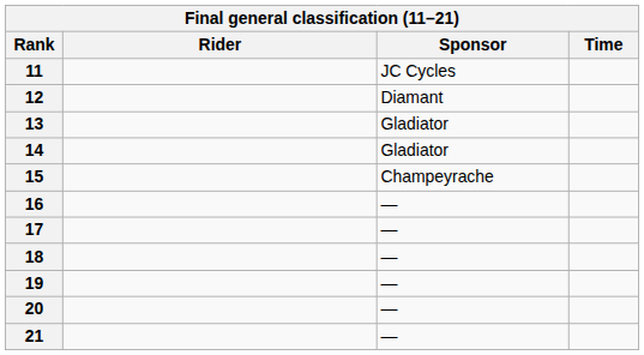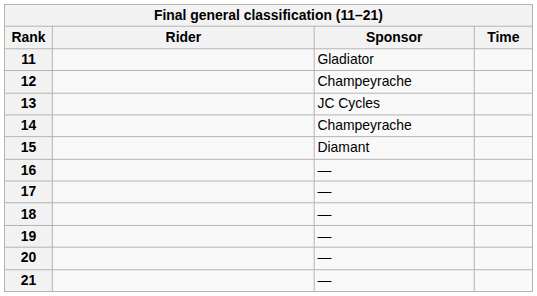11 | Sponsor: JC Cycles -> Gladiator
12 | Sponsor: Diamant -> Champeyrache
13 | Sponsor: Gladiator -> JC Cycles
14 | Sponsor: Gladiator -> Champeyrache
15 | Sponsor: Champeyrache -> Diamant
